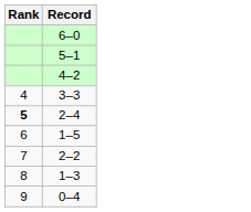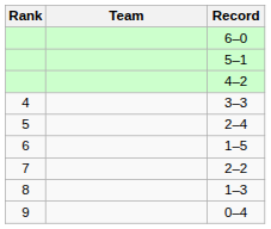+ column: Team
2–4 | Rank: bold -> normal
